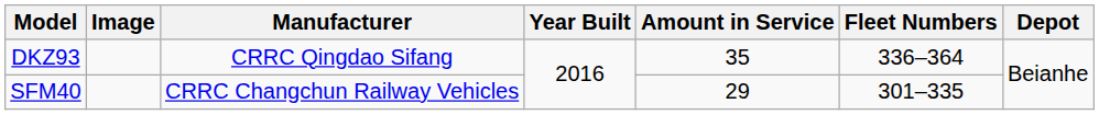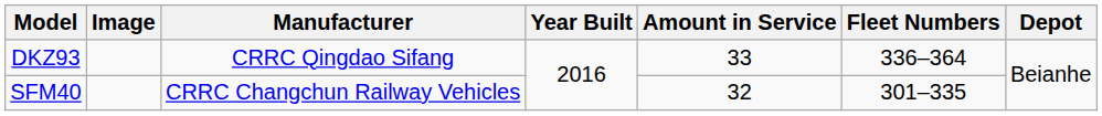DKZ93 | Amount in Service: 35 -> 33
SFM40 | Amount in Service: 29 -> 32
